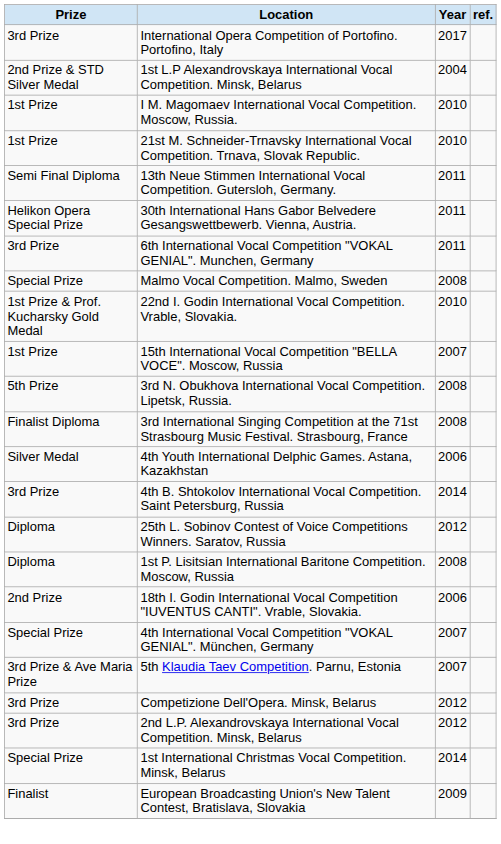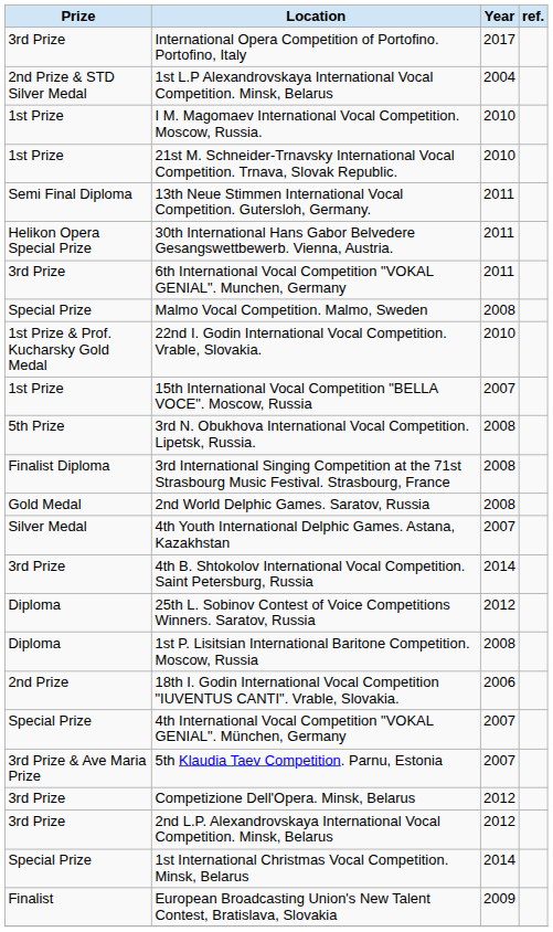+ row: Gold Medal | 2nd World Delphic Games. Saratov, Russia | 2008
4th Youth International Delphic Games. Astana, Kazakhstan | Year: 2006 -> 2007
